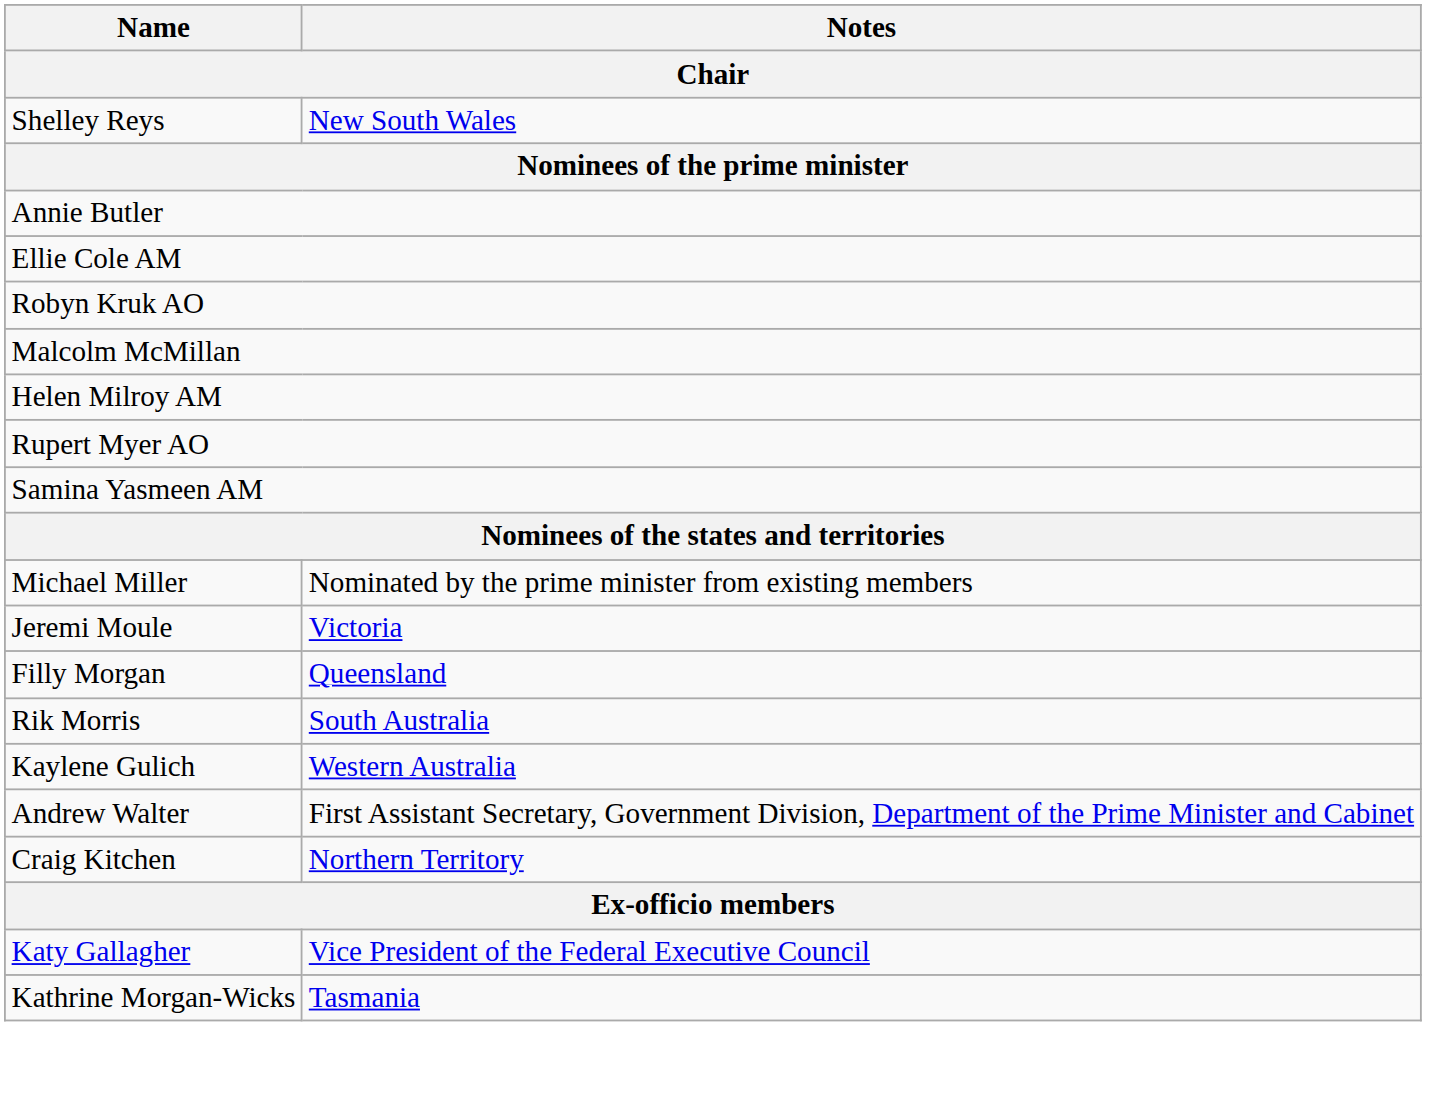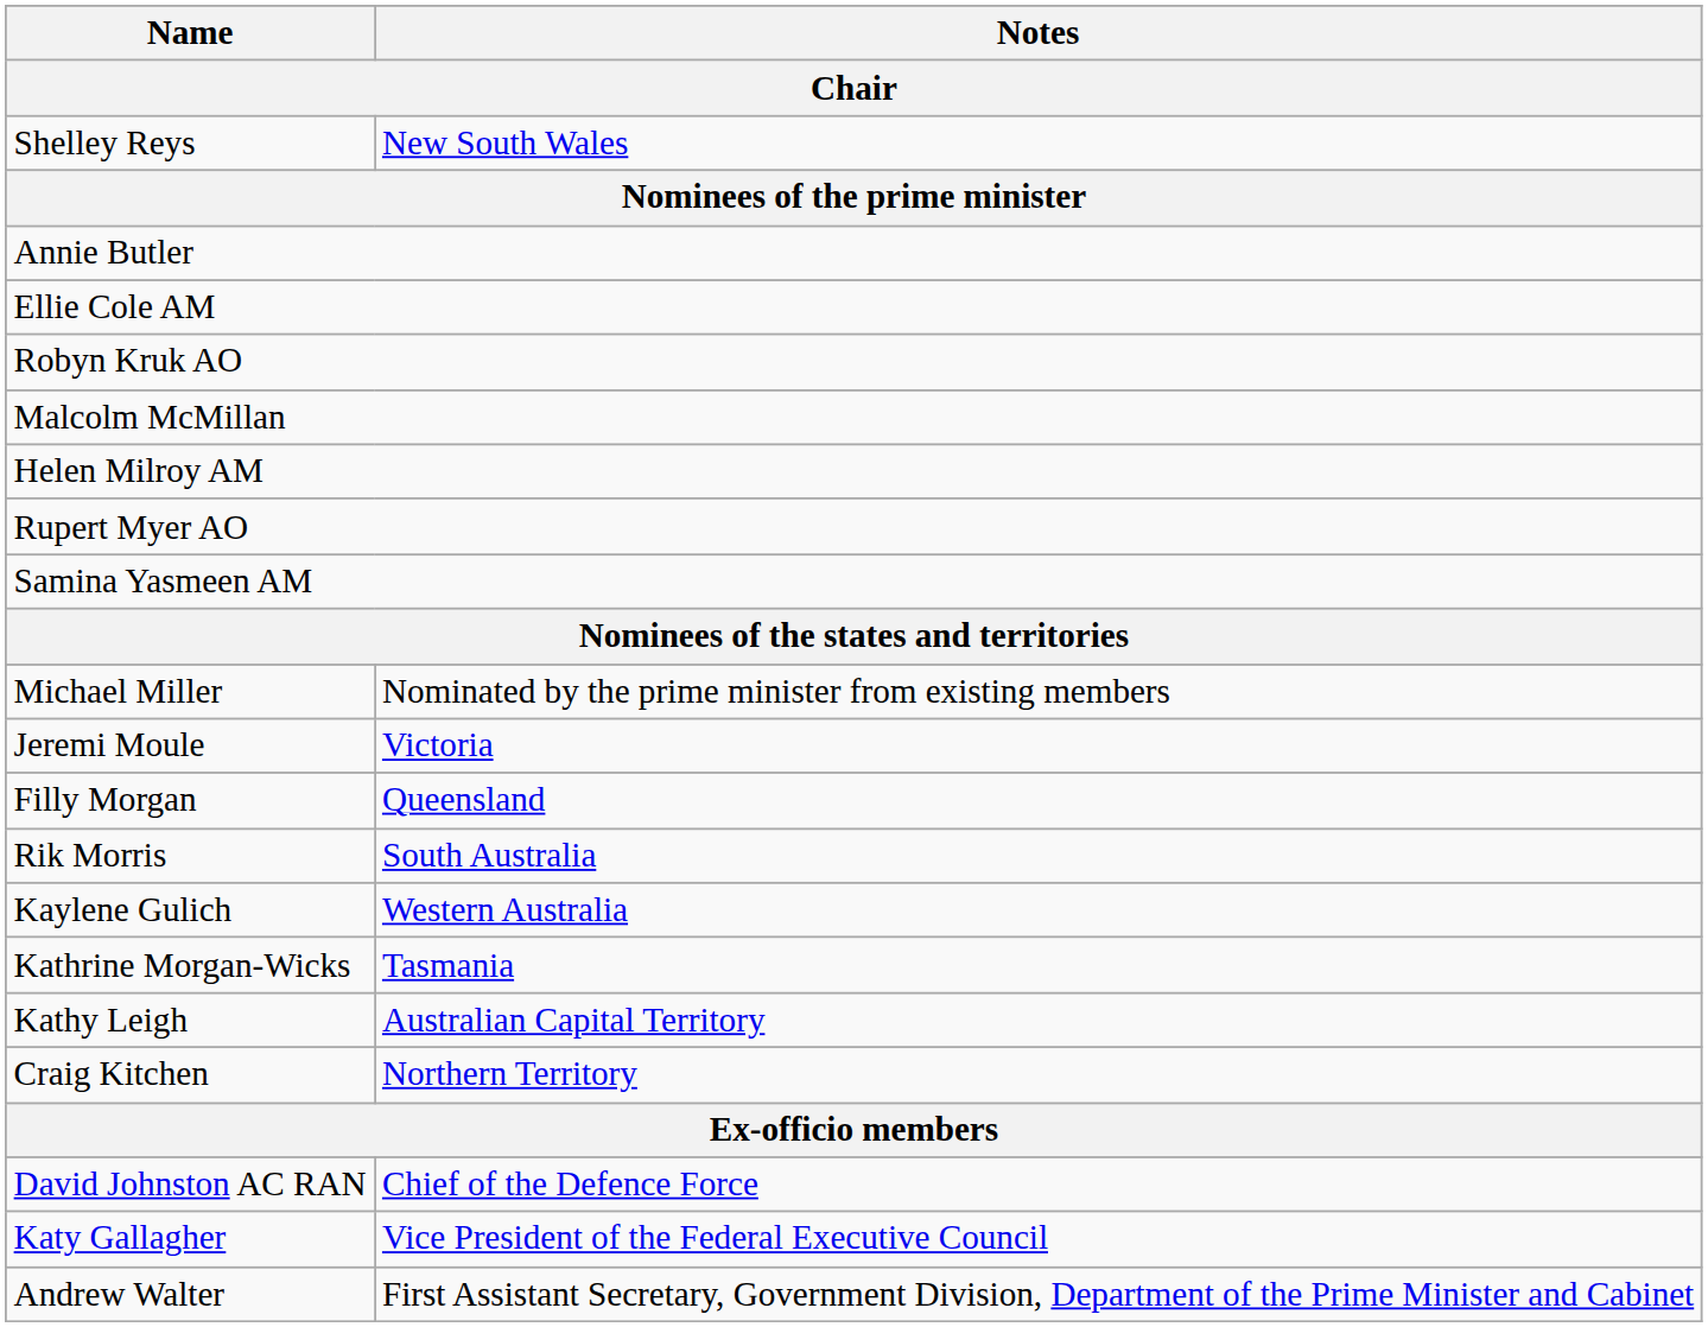rows swapped: Kathrine Morgan-Wicks <-> Andrew Walter
+ row: Kathy Leigh | Australian Capital Territory
+ row: David Johnston AC RAN | Chief of the Defence Force
